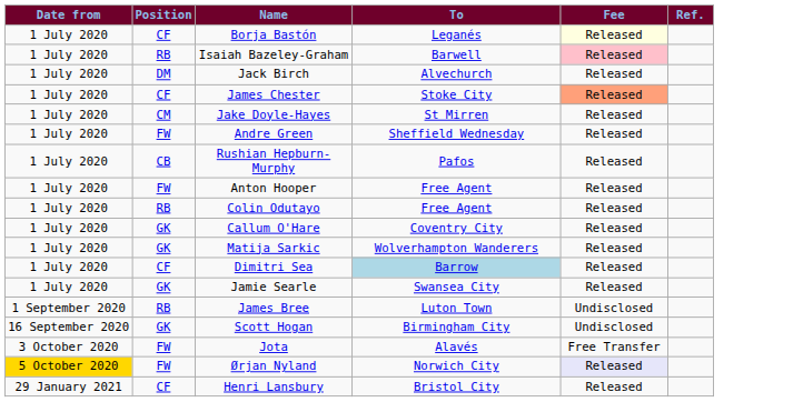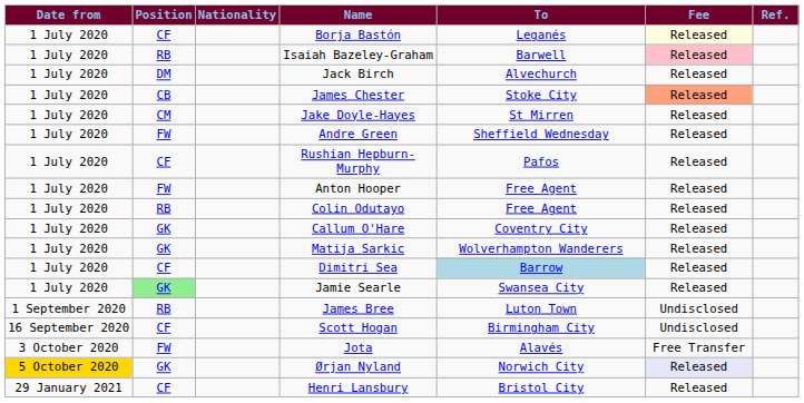+ column: Nationality
James Chester | Position: CF -> CB
Rushian Hepburn-Murphy | Position: CB -> CF
Jamie Searle | Position: no background -> lightgreen background
Scott Hogan | Position: GK -> CF
Ørjan Nyland | Position: FW -> GK
